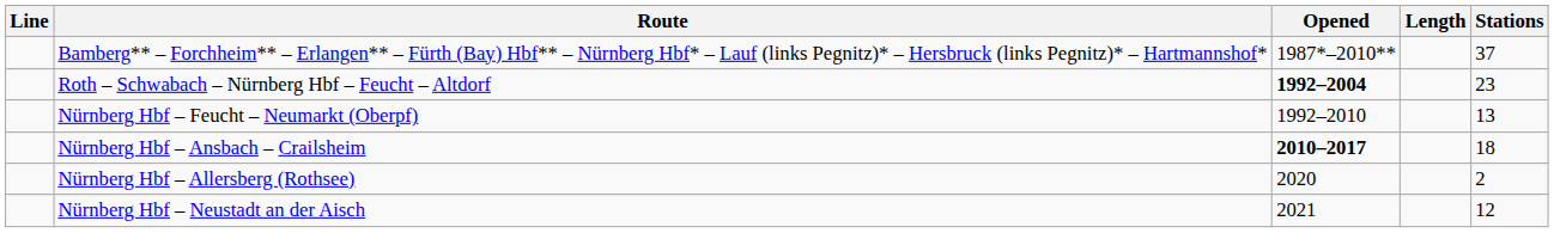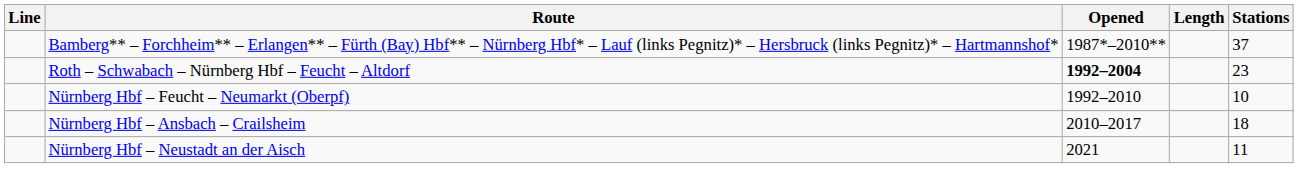Nürnberg Hbf – Feucht – Neumarkt (Oberpf) | Stations: 13 -> 10
Nürnberg Hbf – Ansbach – Crailsheim | Opened: bold -> normal
- row: Nürnberg Hbf – Allersberg (Rothsee) | 2020 | 2
Nürnberg Hbf – Neustadt an der Aisch | Stations: 12 -> 11
